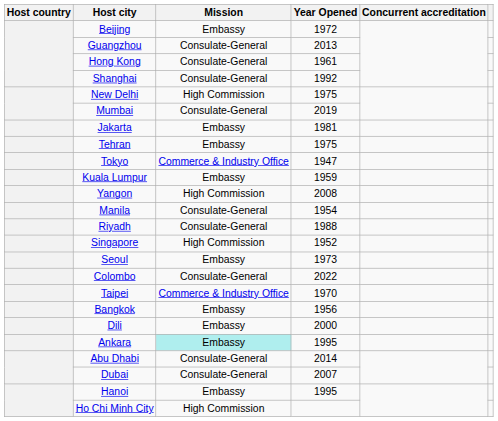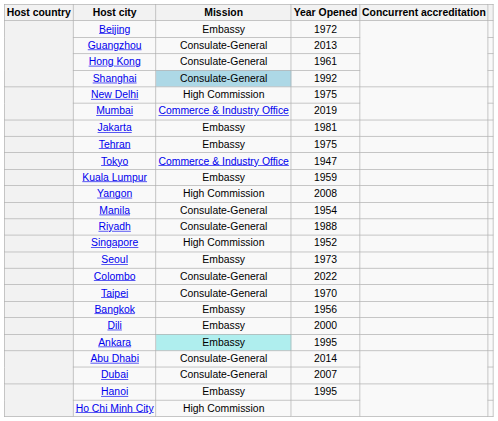Shanghai | Mission: no background -> lightblue background
Mumbai | Mission: Consulate-General -> Commerce & Industry Office
Taipei | Mission: Commerce & Industry Office -> Consulate-General
